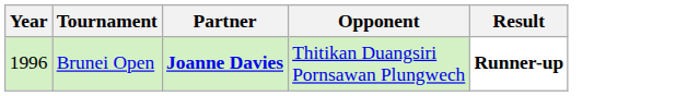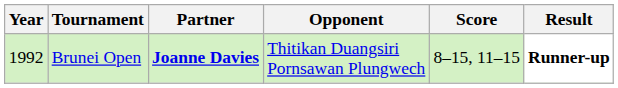+ column: Score | 8–15, 11–15
Brunei Open | Year: 1996 -> 1992
